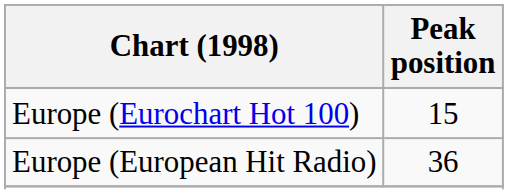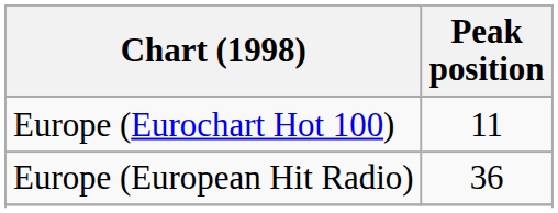Europe (Eurochart Hot 100) | Peak position: 15 -> 11
